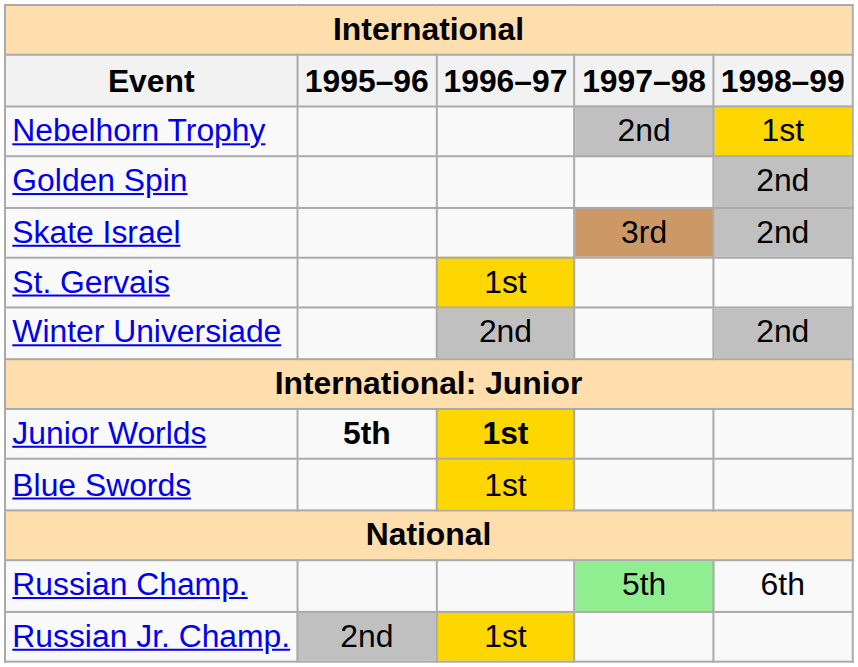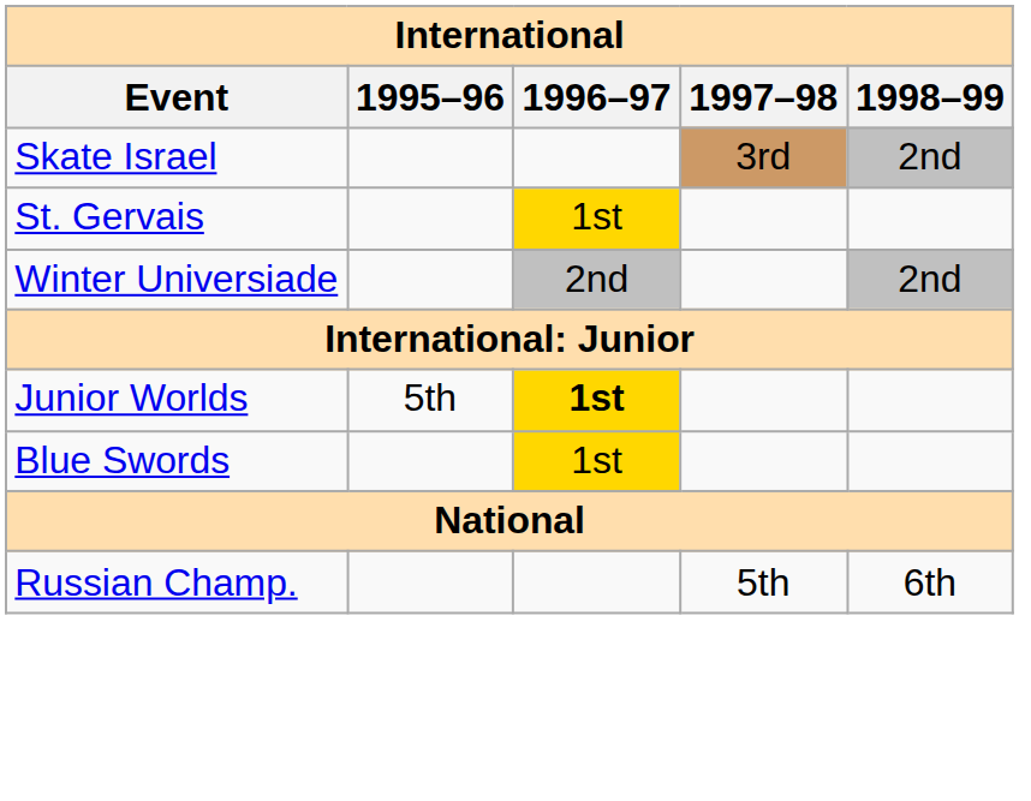- row: Nebelhorn Trophy | 2nd | 1st
- row: Golden Spin | 2nd
Junior Worlds | 1995–96: bold -> normal
Russian Champ. | 1997–98: lightgreen background -> no background
- row: Russian Jr. Champ. | 2nd | 1st
